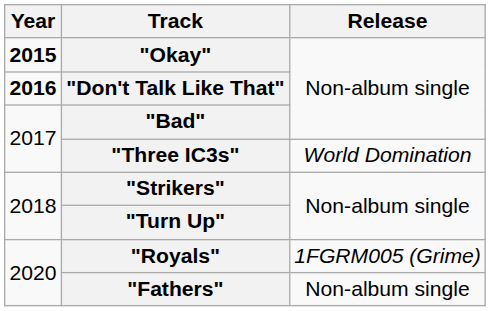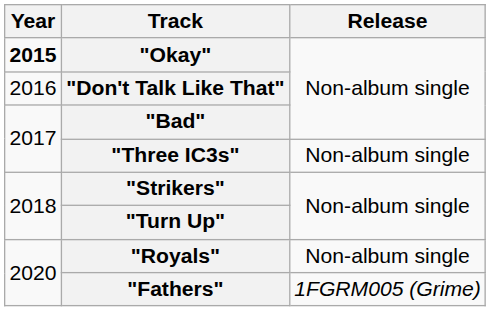"Don't Talk Like That" | Year: bold -> normal
"Three IC3s" | Release: World Domination -> Non-album single
"Royals" | Release: 1FGRM005 (Grime) -> Non-album single
"Fathers" | Release: Non-album single -> 1FGRM005 (Grime)
